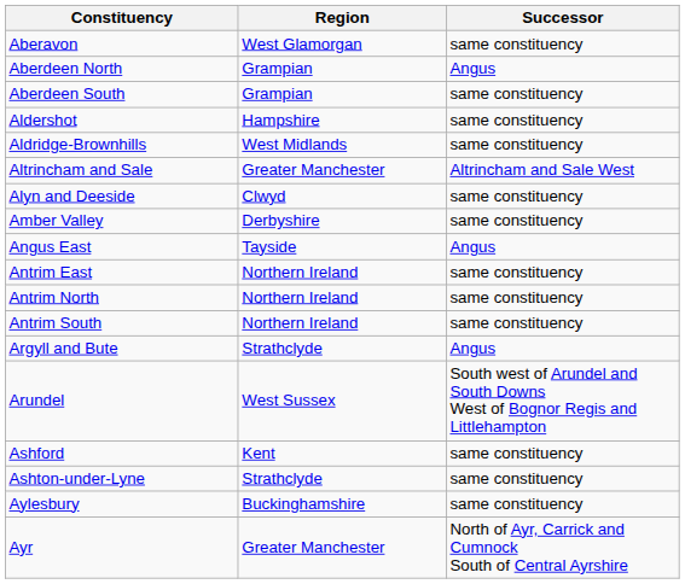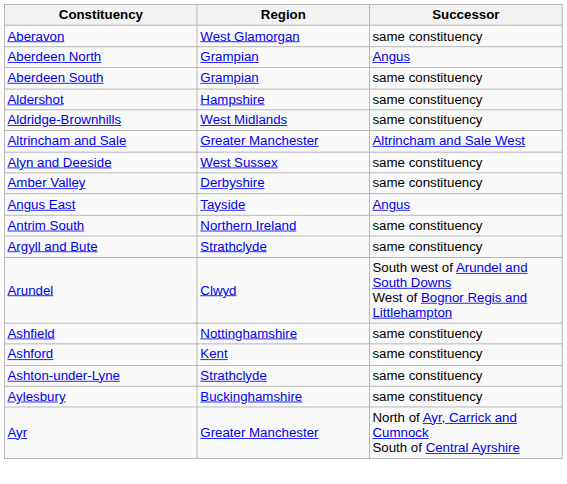Alyn and Deeside | Region: Clwyd -> West Sussex
- row: Antrim East | Northern Ireland | same constituency
- row: Antrim North | Northern Ireland | same constituency
Argyll and Bute | Successor: Angus -> same constituency
Arundel | Region: West Sussex -> Clwyd
+ row: Ashfield | Nottinghamshire | same constituency
